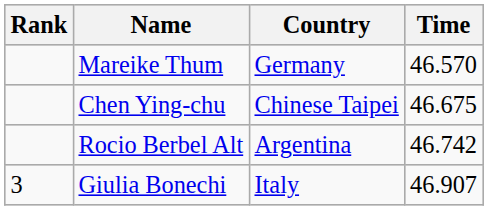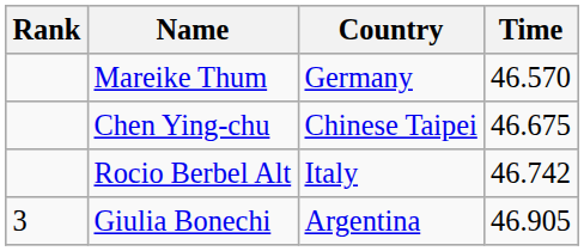Rocio Berbel Alt | Country: Argentina -> Italy
Giulia Bonechi | Country: Italy -> Argentina
Giulia Bonechi | Time: 46.907 -> 46.905
